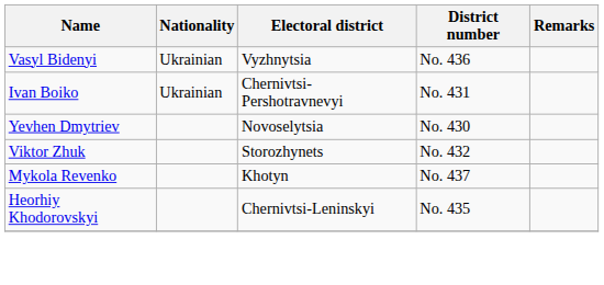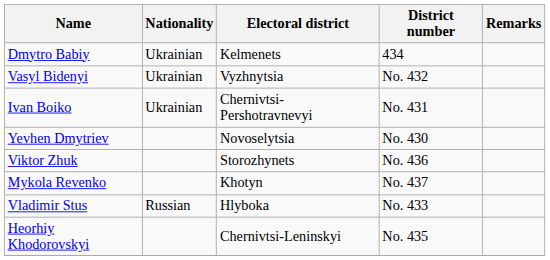+ row: Dmytro Babiy | Ukrainian | Kelmenets | 434
Vasyl Bidenyi | District number: No. 436 -> No. 432
Viktor Zhuk | District number: No. 432 -> No. 436
+ row: Vladimir Stus | Russian | Hlyboka | No. 433
